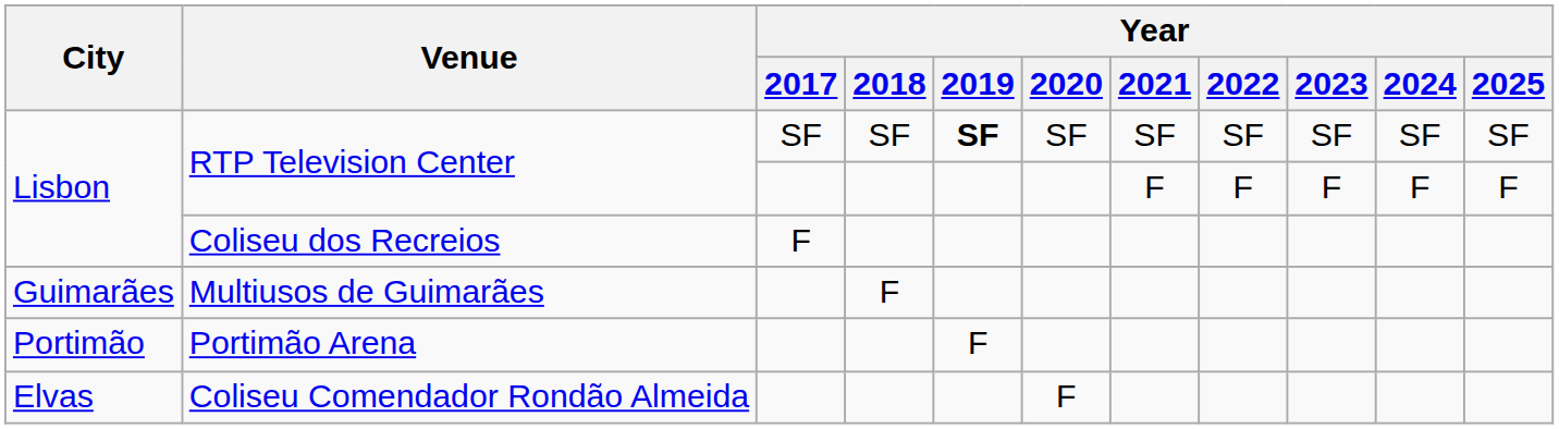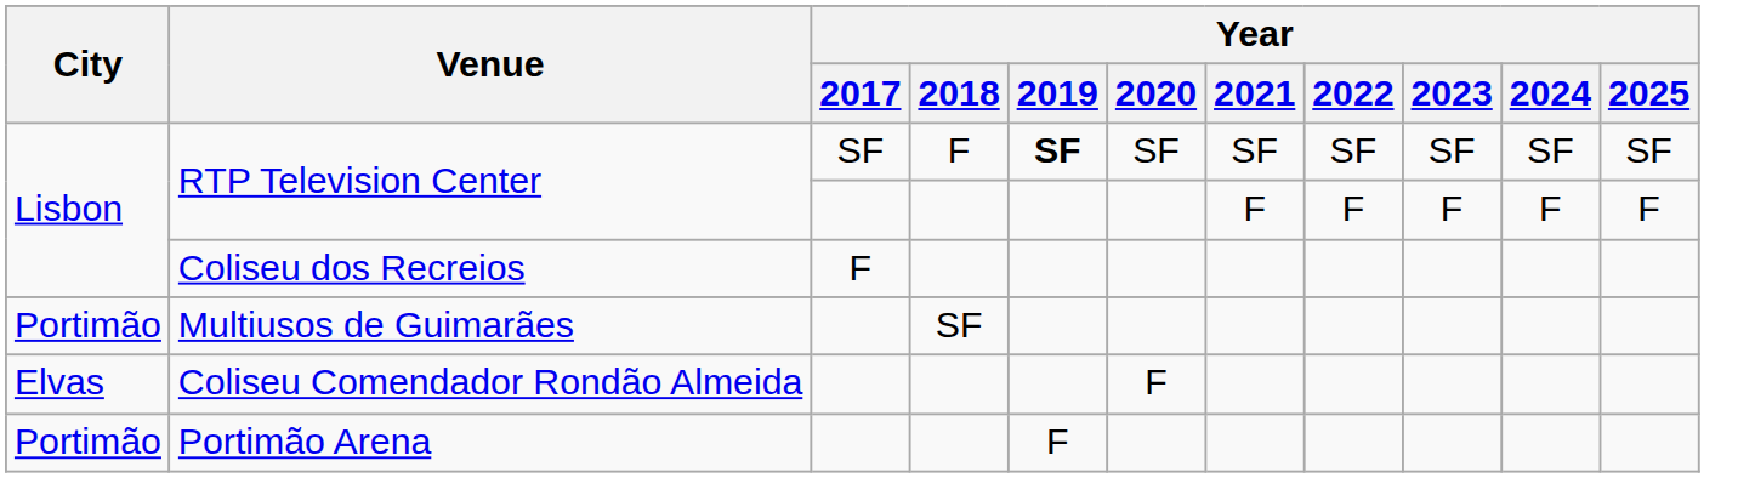RTP Television Center / SF | Year / 2018: SF -> F
Multiusos de Guimarães | City: Guimarães -> Portimão
Multiusos de Guimarães | Year / 2018: F -> SF
rows swapped: Portimão Arena <-> Coliseu Comendador Rondão Almeida
